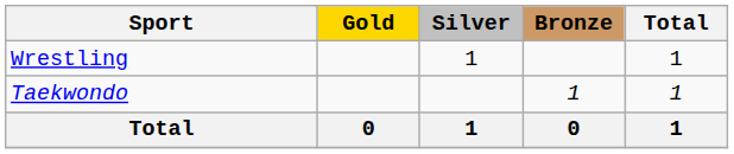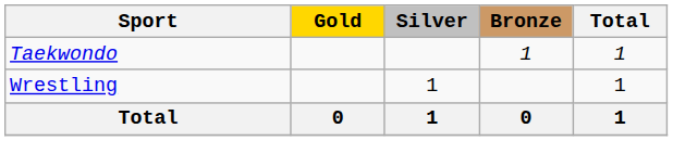rows swapped: Taekwondo <-> Wrestling
